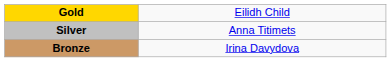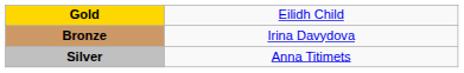rows swapped: Silver <-> Bronze
